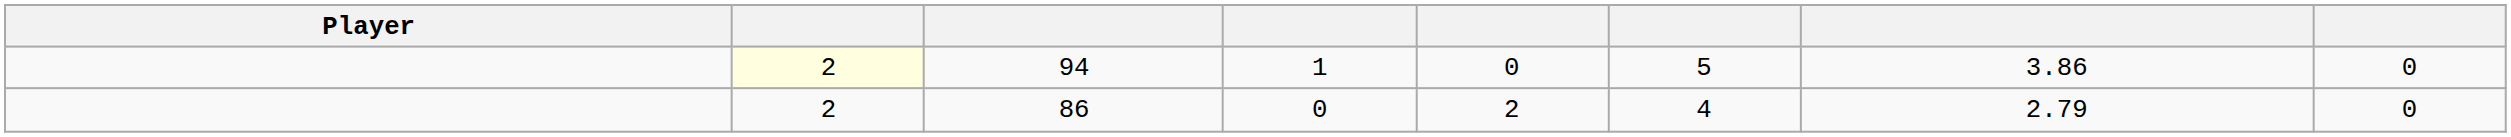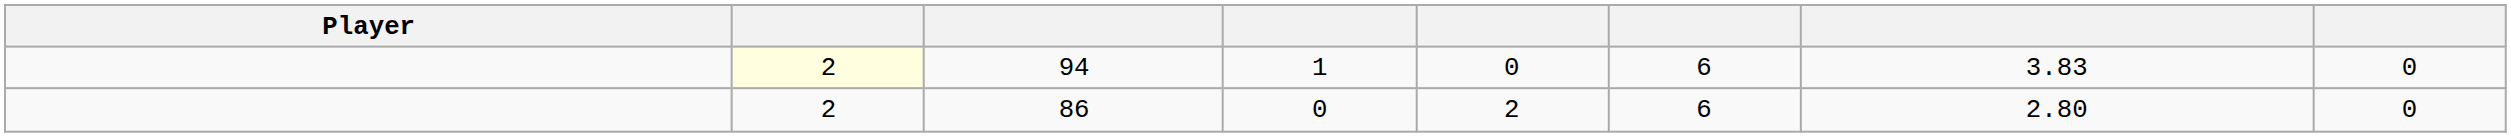94 | column 6: 5 -> 6
94 | column 7: 3.86 -> 3.83
86 | column 6: 4 -> 6
86 | column 7: 2.79 -> 2.80
